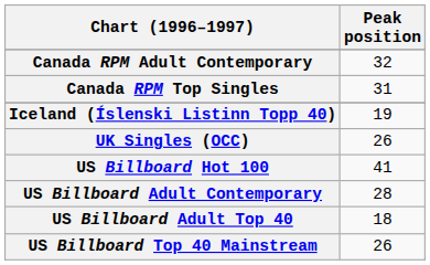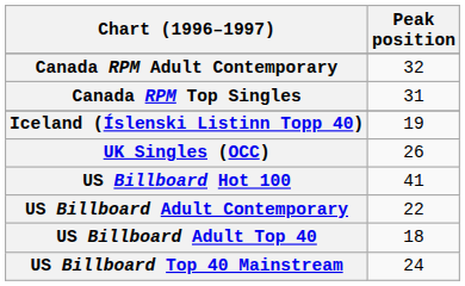US Billboard Adult Contemporary | Peak position: 28 -> 22
US Billboard Top 40 Mainstream | Peak position: 26 -> 24
